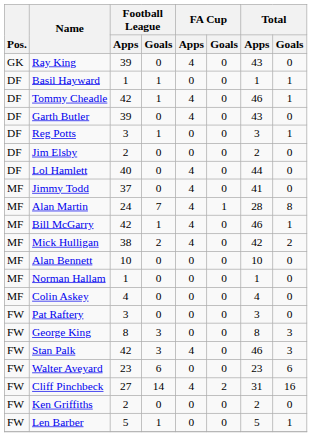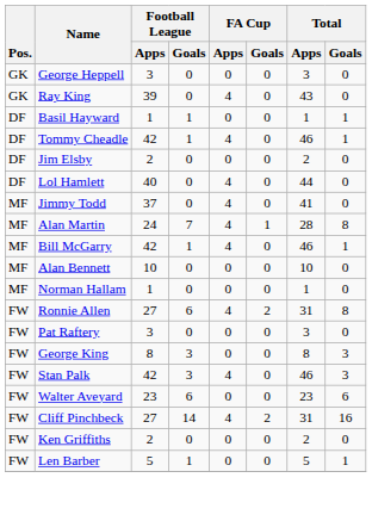+ row: GK | George Heppell | 3 | 0 | 0 | 0 | 3 | 0
- row: DF | Garth Butler | 39 | 0 | 4 | 0 | 43 | 0
- row: DF | Reg Potts | 3 | 1 | 0 | 0 | 3 | 1
- row: MF | Mick Hulligan | 38 | 2 | 4 | 0 | 42 | 2
- row: MF | Colin Askey | 4 | 0 | 0 | 0 | 4 | 0
+ row: FW | Ronnie Allen | 27 | 6 | 4 | 2 | 31 | 8
